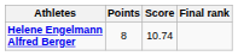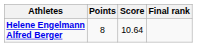Helene Engelmann Alfred Berger | Score: 10.74 -> 10.64
